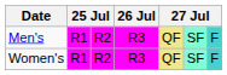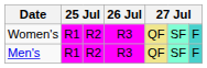rows swapped: Men's <-> Women's
